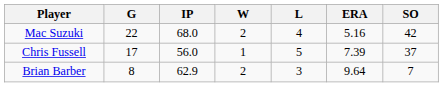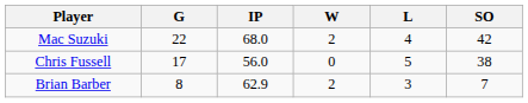- column: ERA | 5.16 | 7.39 | 9.64
Chris Fussell | W: 1 -> 0
Chris Fussell | SO: 37 -> 38
